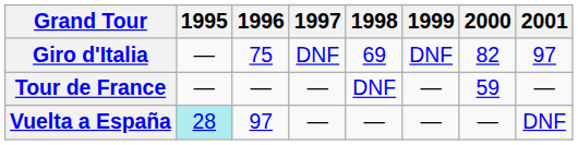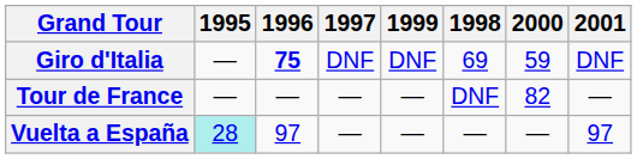columns swapped: 1998 <-> 1999
Giro d'Italia | 1996: normal -> bold
Giro d'Italia | 2000: 82 -> 59
Giro d'Italia | 2001: 97 -> DNF
Tour de France | 2000: 59 -> 82
Vuelta a España | 2001: DNF -> 97
